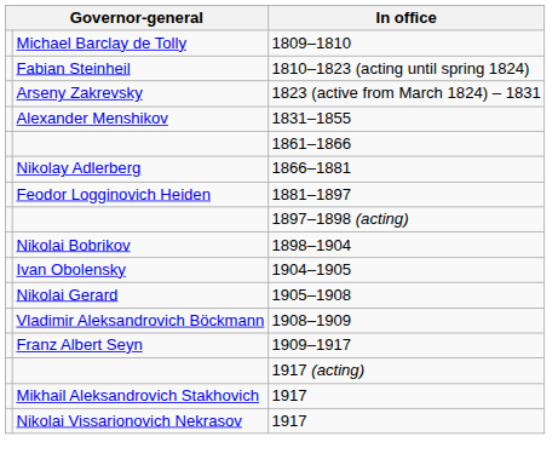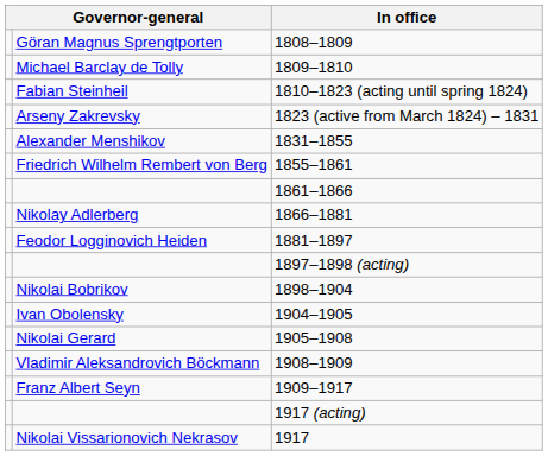+ row: Göran Magnus Sprengtporten | 1808–1809
+ row: Friedrich Wilhelm Rembert von Berg | 1855–1861
- row: Mikhail Aleksandrovich Stakhovich | 1917
